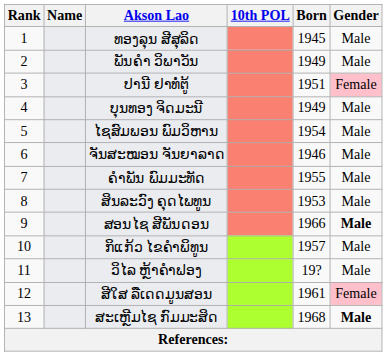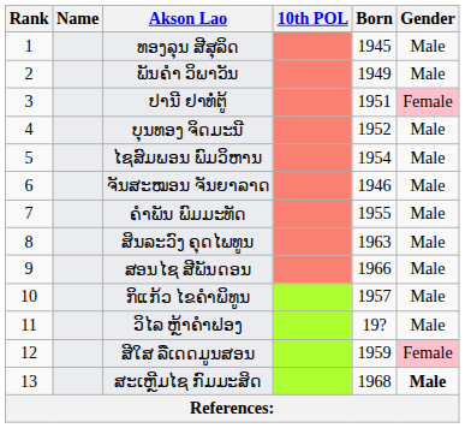ບຸນທອງ ຈິດມະນີ | Born: 1949 -> 1952
ສິນລະວົງ ຄຸດໄພທູນ | Born: 1953 -> 1963
ສອນໄຊ ສີພັນດອນ | Gender: bold -> normal
ສີໃສ ລືເດດມູນສອນ | Born: 1961 -> 1959
